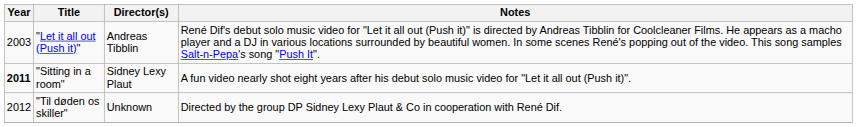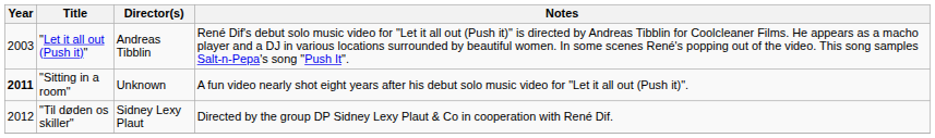"Sitting in a room" | Director(s): Sidney Lexy Plaut -> Unknown
"Til døden os skiller" | Director(s): Unknown -> Sidney Lexy Plaut
